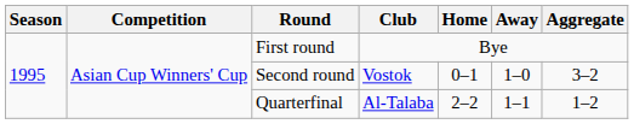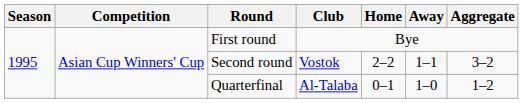Second round | Home: 0–1 -> 2–2
Second round | Away: 1–0 -> 1–1
Quarterfinal | Home: 2–2 -> 0–1
Quarterfinal | Away: 1–1 -> 1–0
